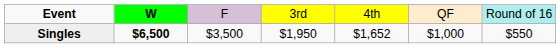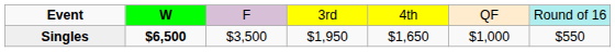Singles | column 5: $1,652 -> $1,650
